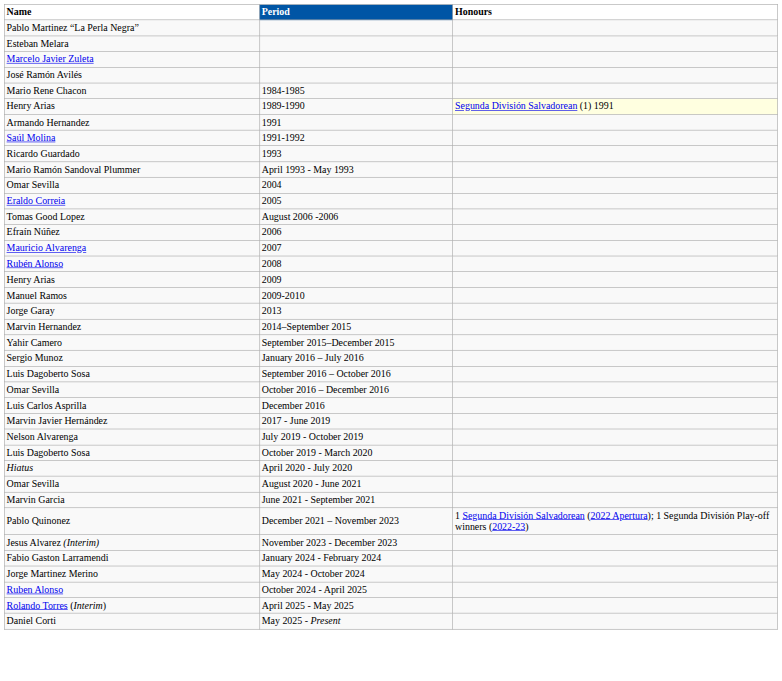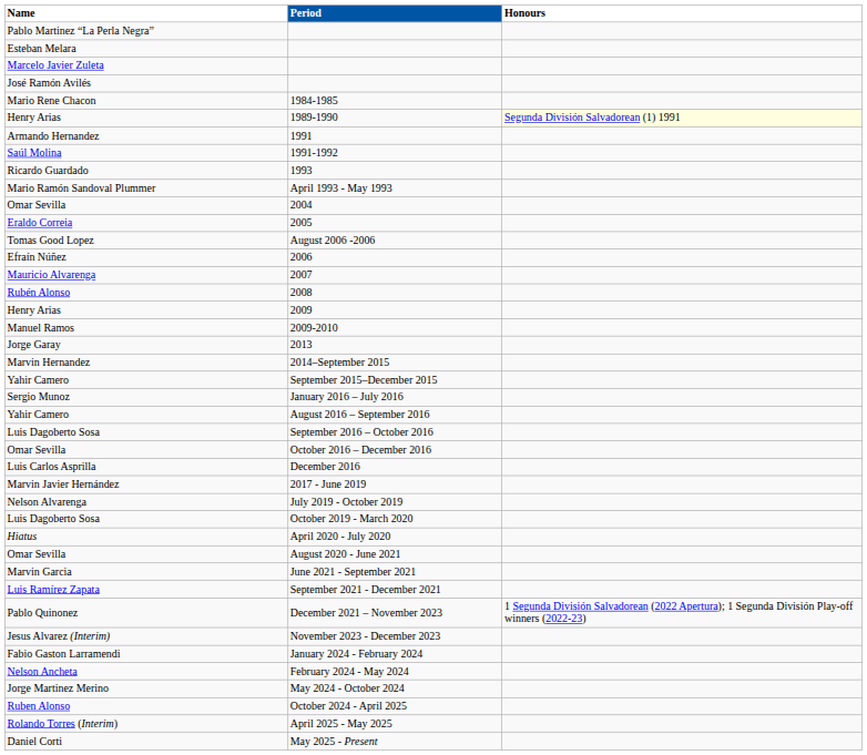+ row: Yahir Camero | August 2016 – September 2016
+ row: Luis Ramírez Zapata | September 2021 - December 2021
+ row: Nelson Ancheta | February 2024 - May 2024
